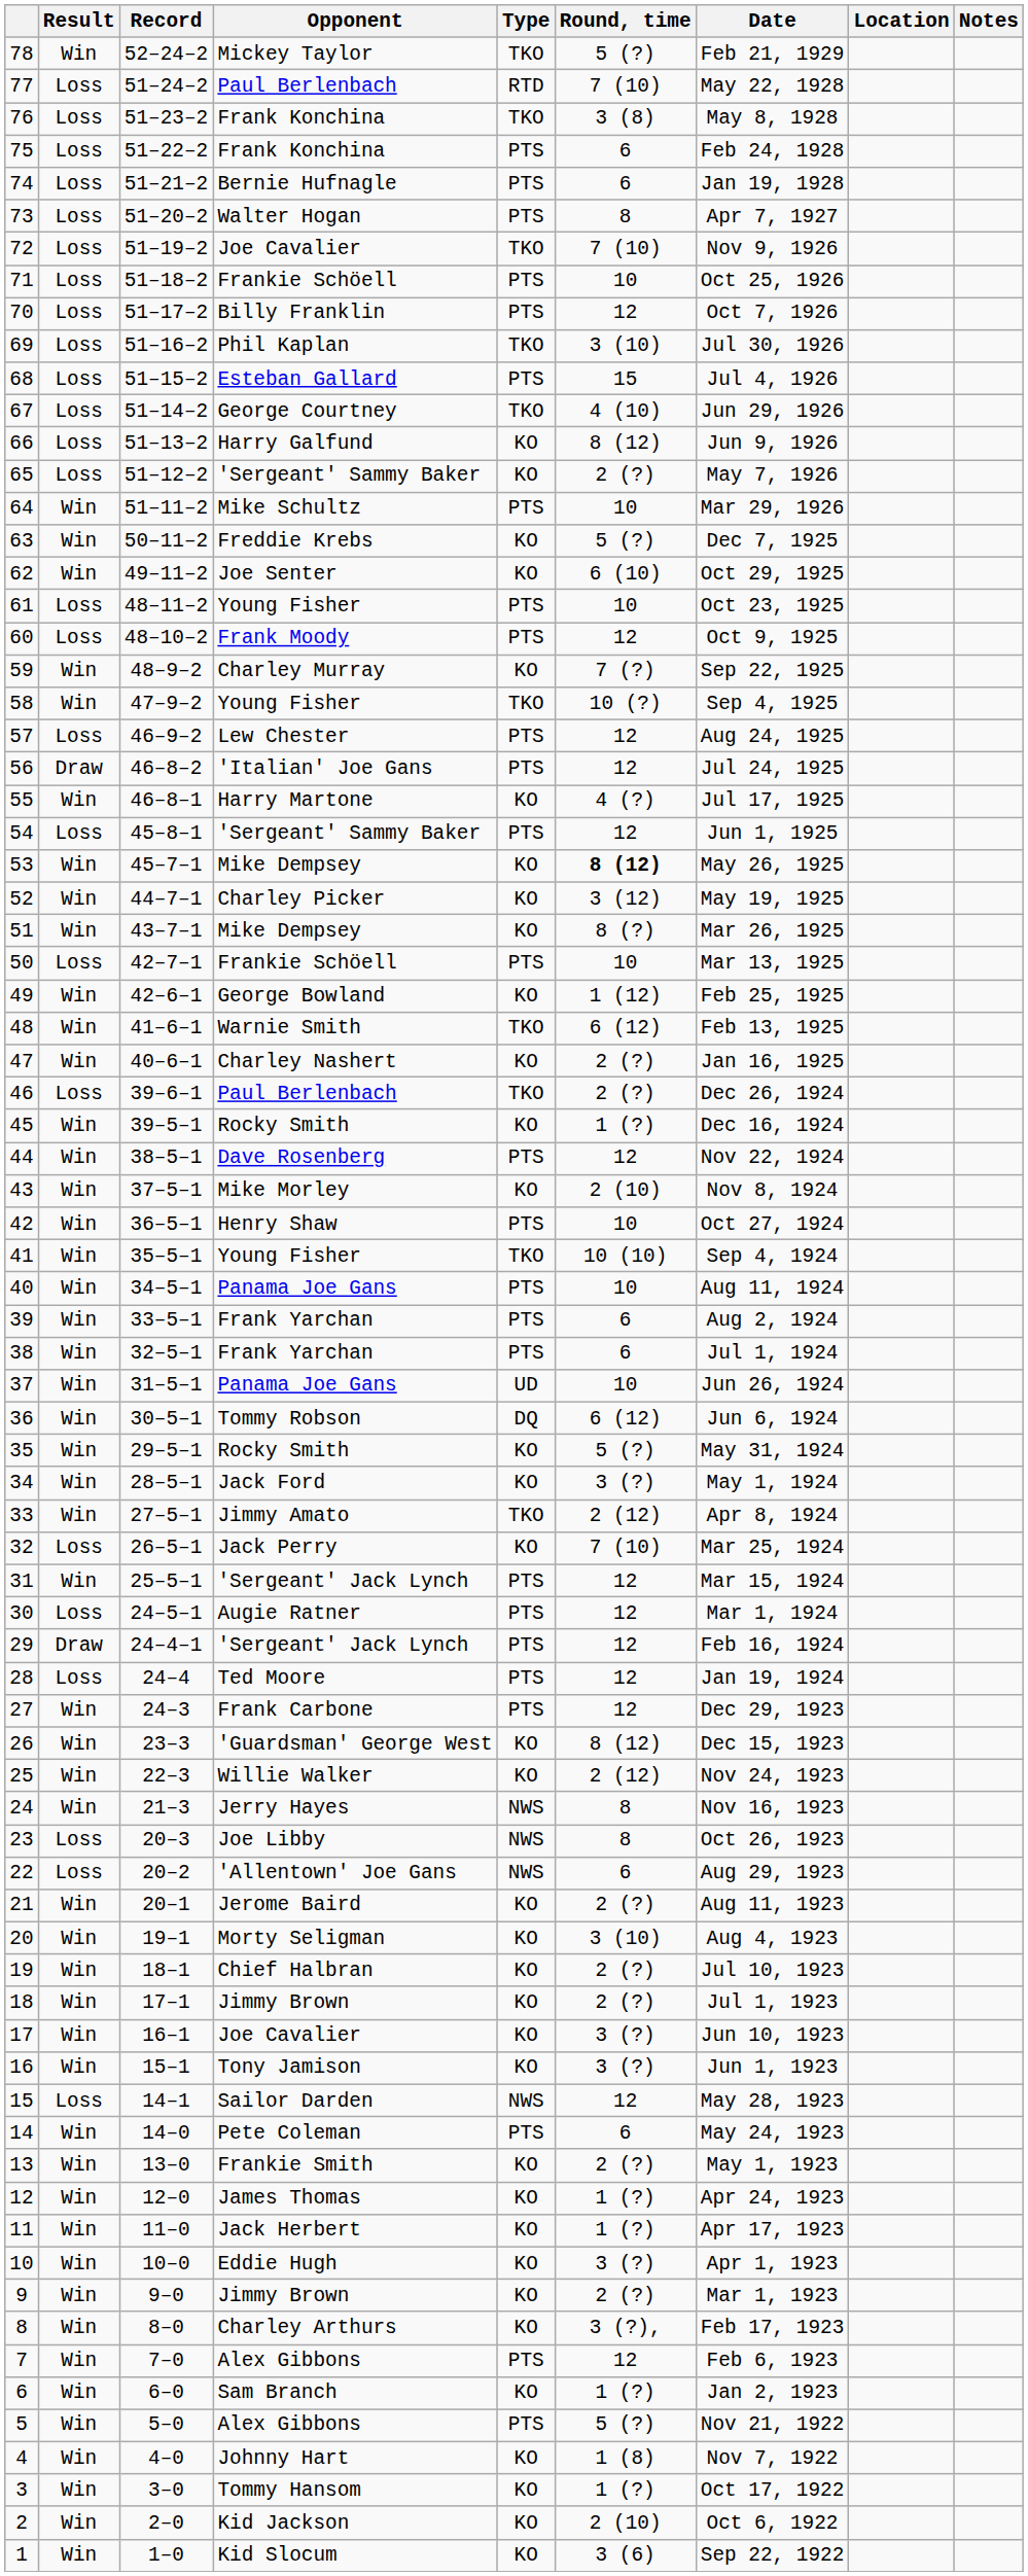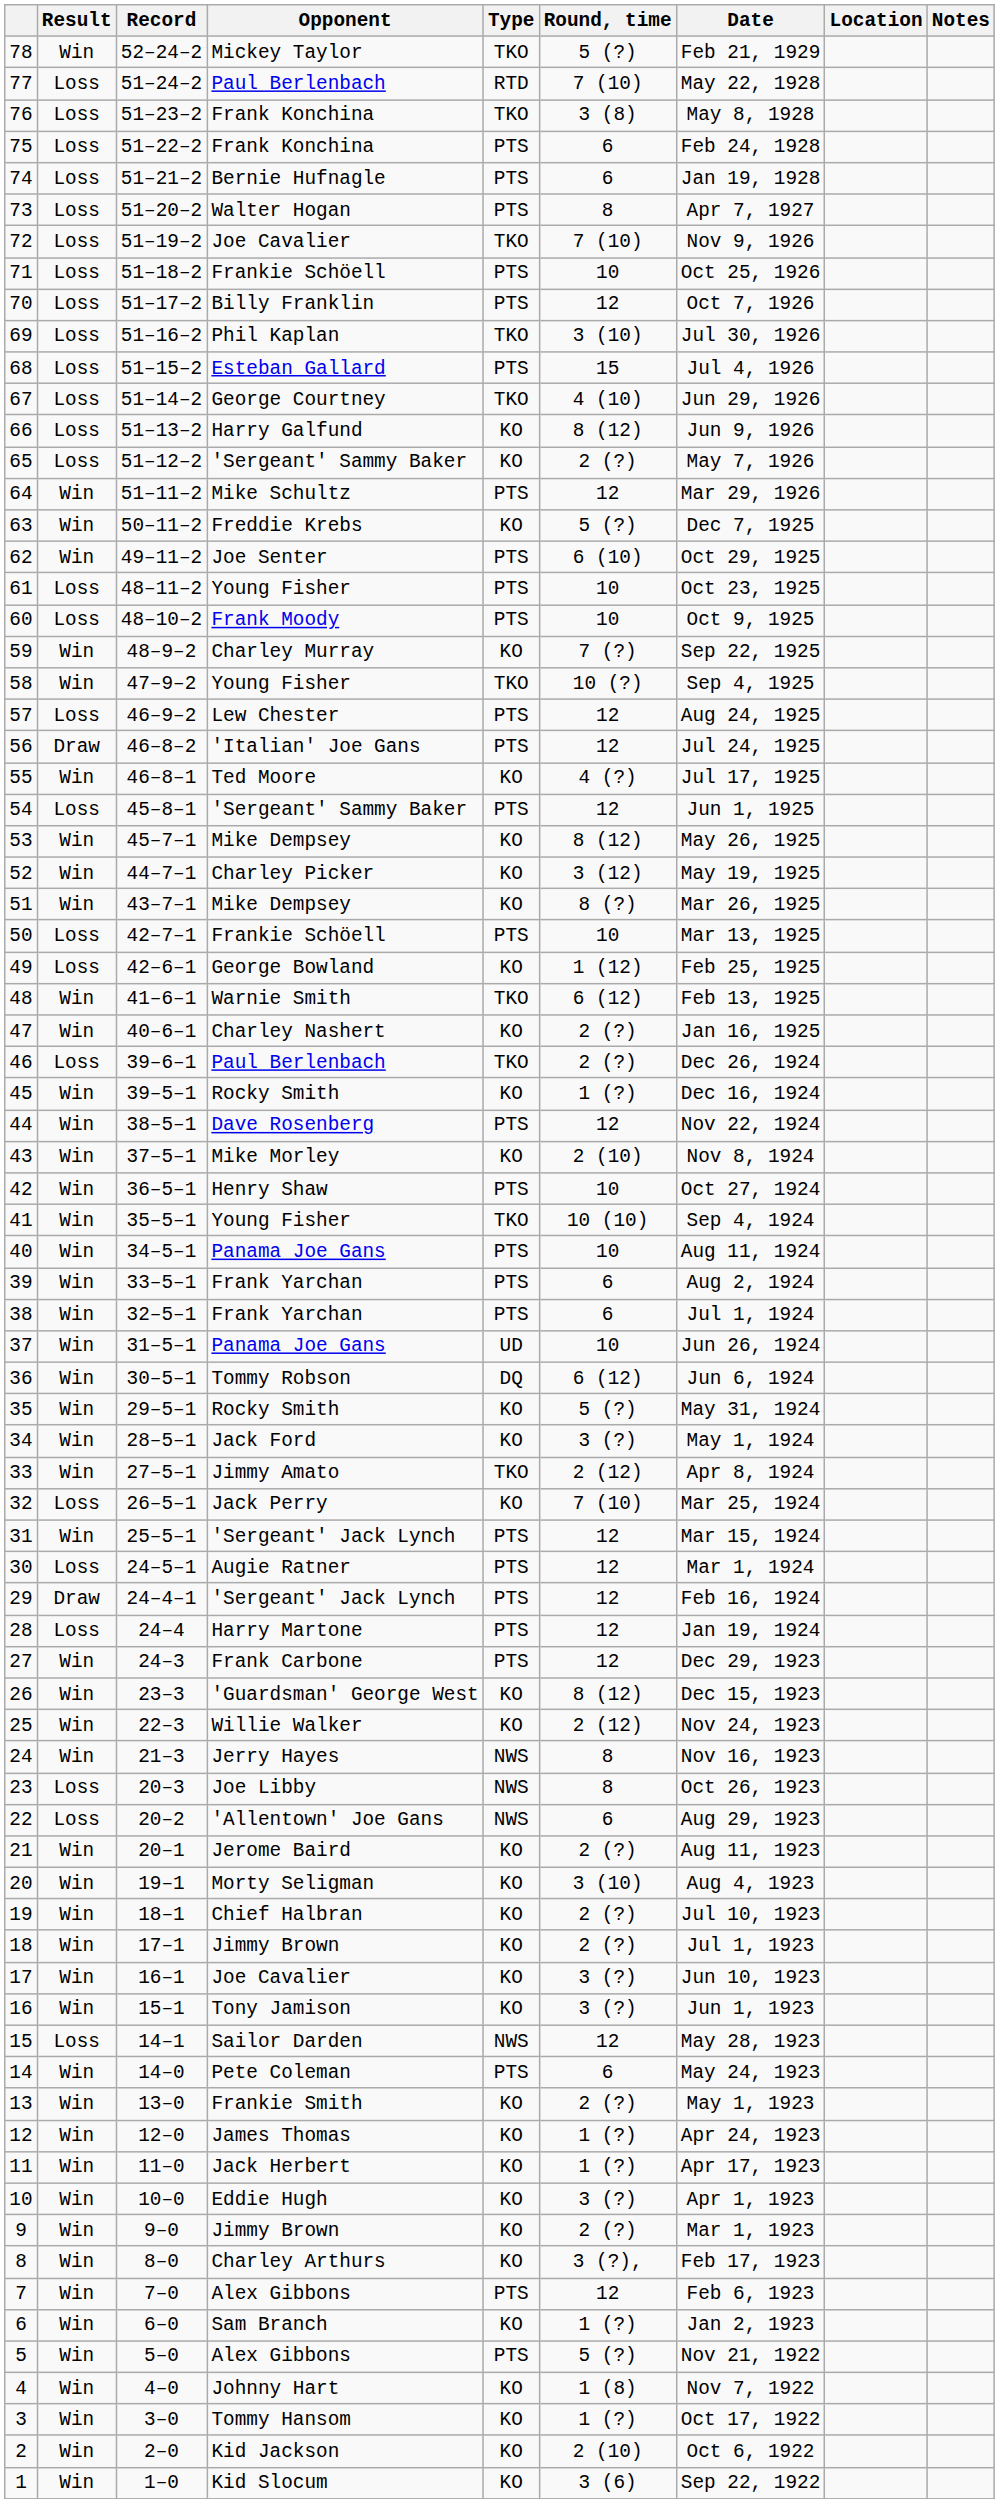64 | Round, time: 10 -> 12
62 | Type: KO -> PTS
60 | Round, time: 12 -> 10
55 | Opponent: Harry Martone -> Ted Moore
53 | Round, time: bold -> normal
49 | Result: Win -> Loss
28 | Opponent: Ted Moore -> Harry Martone
